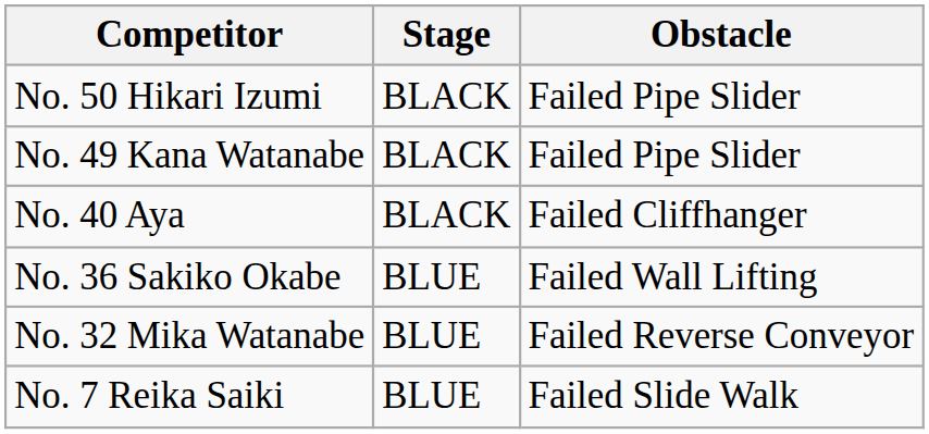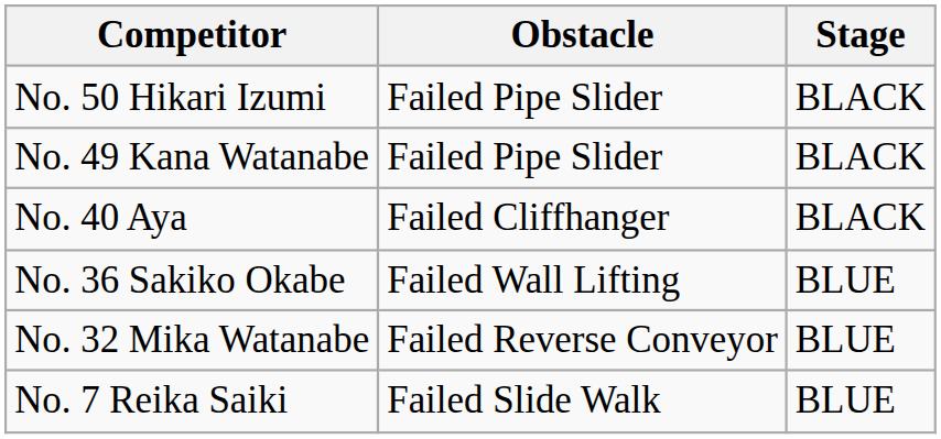columns swapped: Stage <-> Obstacle
